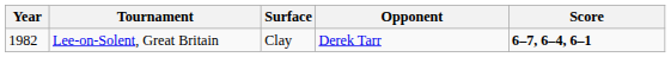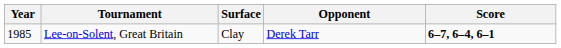Lee-on-Solent, Great Britain | Year: 1982 -> 1985
